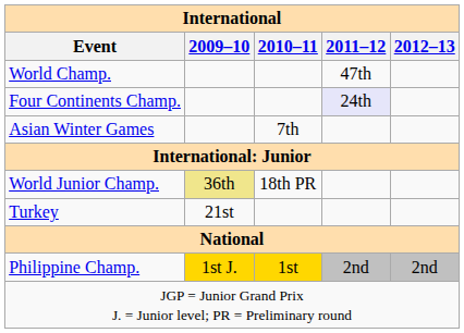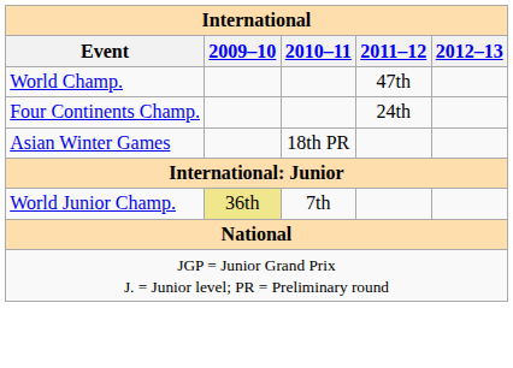Four Continents Champ. | 2011–12: lavender background -> no background
Asian Winter Games | 2010–11: 7th -> 18th PR
World Junior Champ. | 2010–11: 18th PR -> 7th
- row: Turkey | 21st
- row: Philippine Champ. | 1st J. | 1st | 2nd | 2nd
